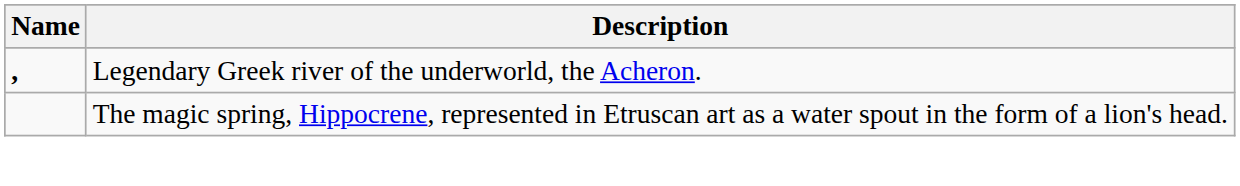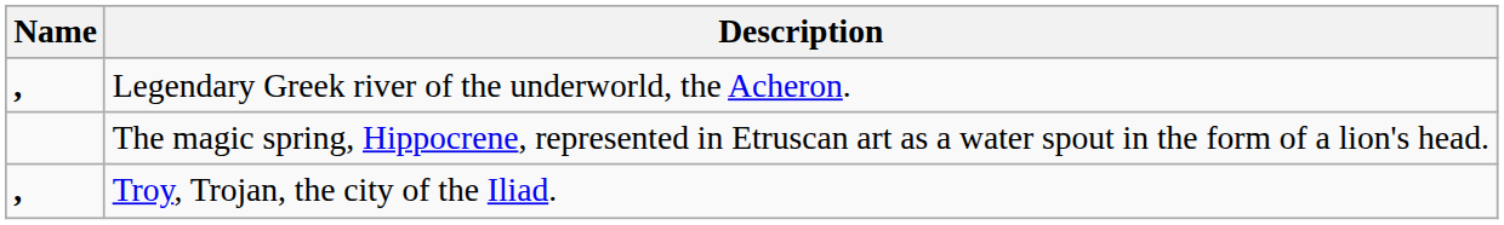+ row: , | Troy, Trojan, the city of the Iliad.
